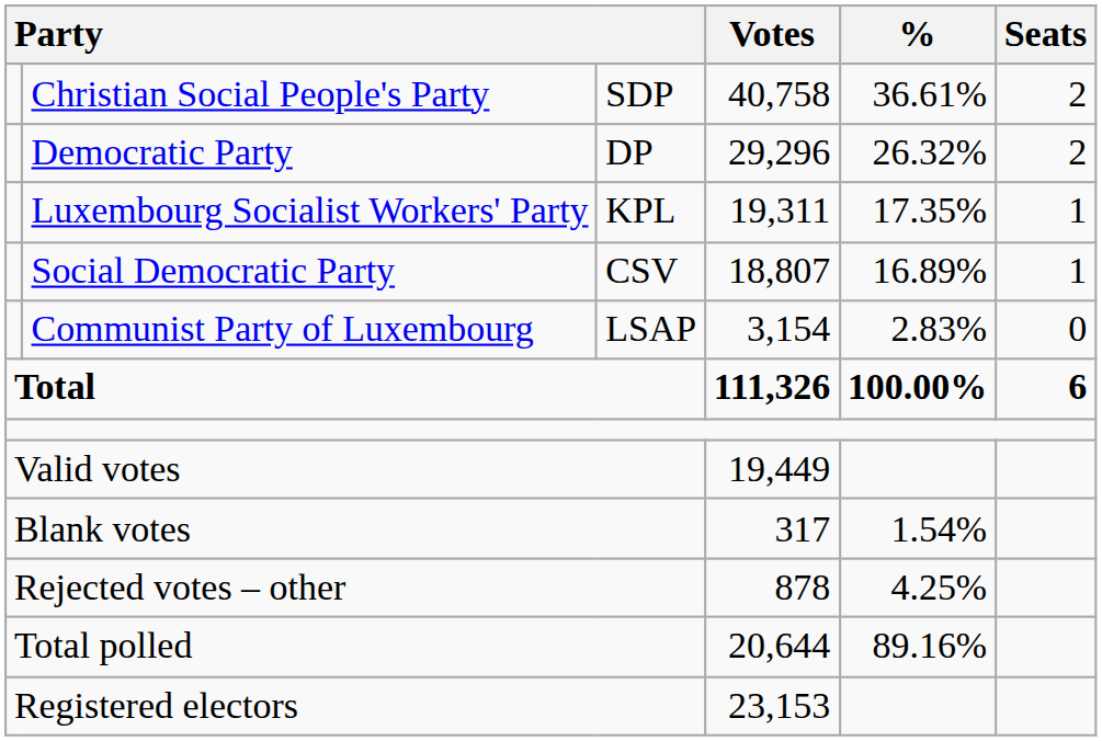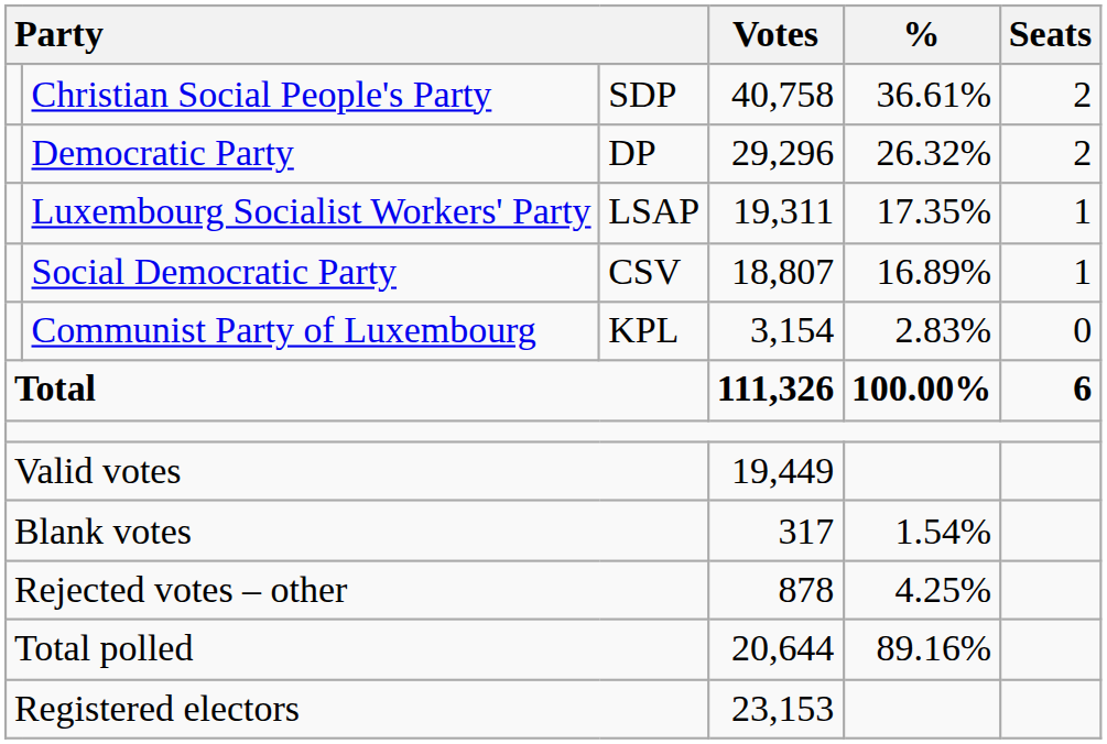Luxembourg Socialist Workers' Party | column 3: KPL -> LSAP
Communist Party of Luxembourg | column 3: LSAP -> KPL
